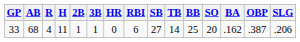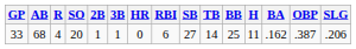columns swapped: H <-> SO
